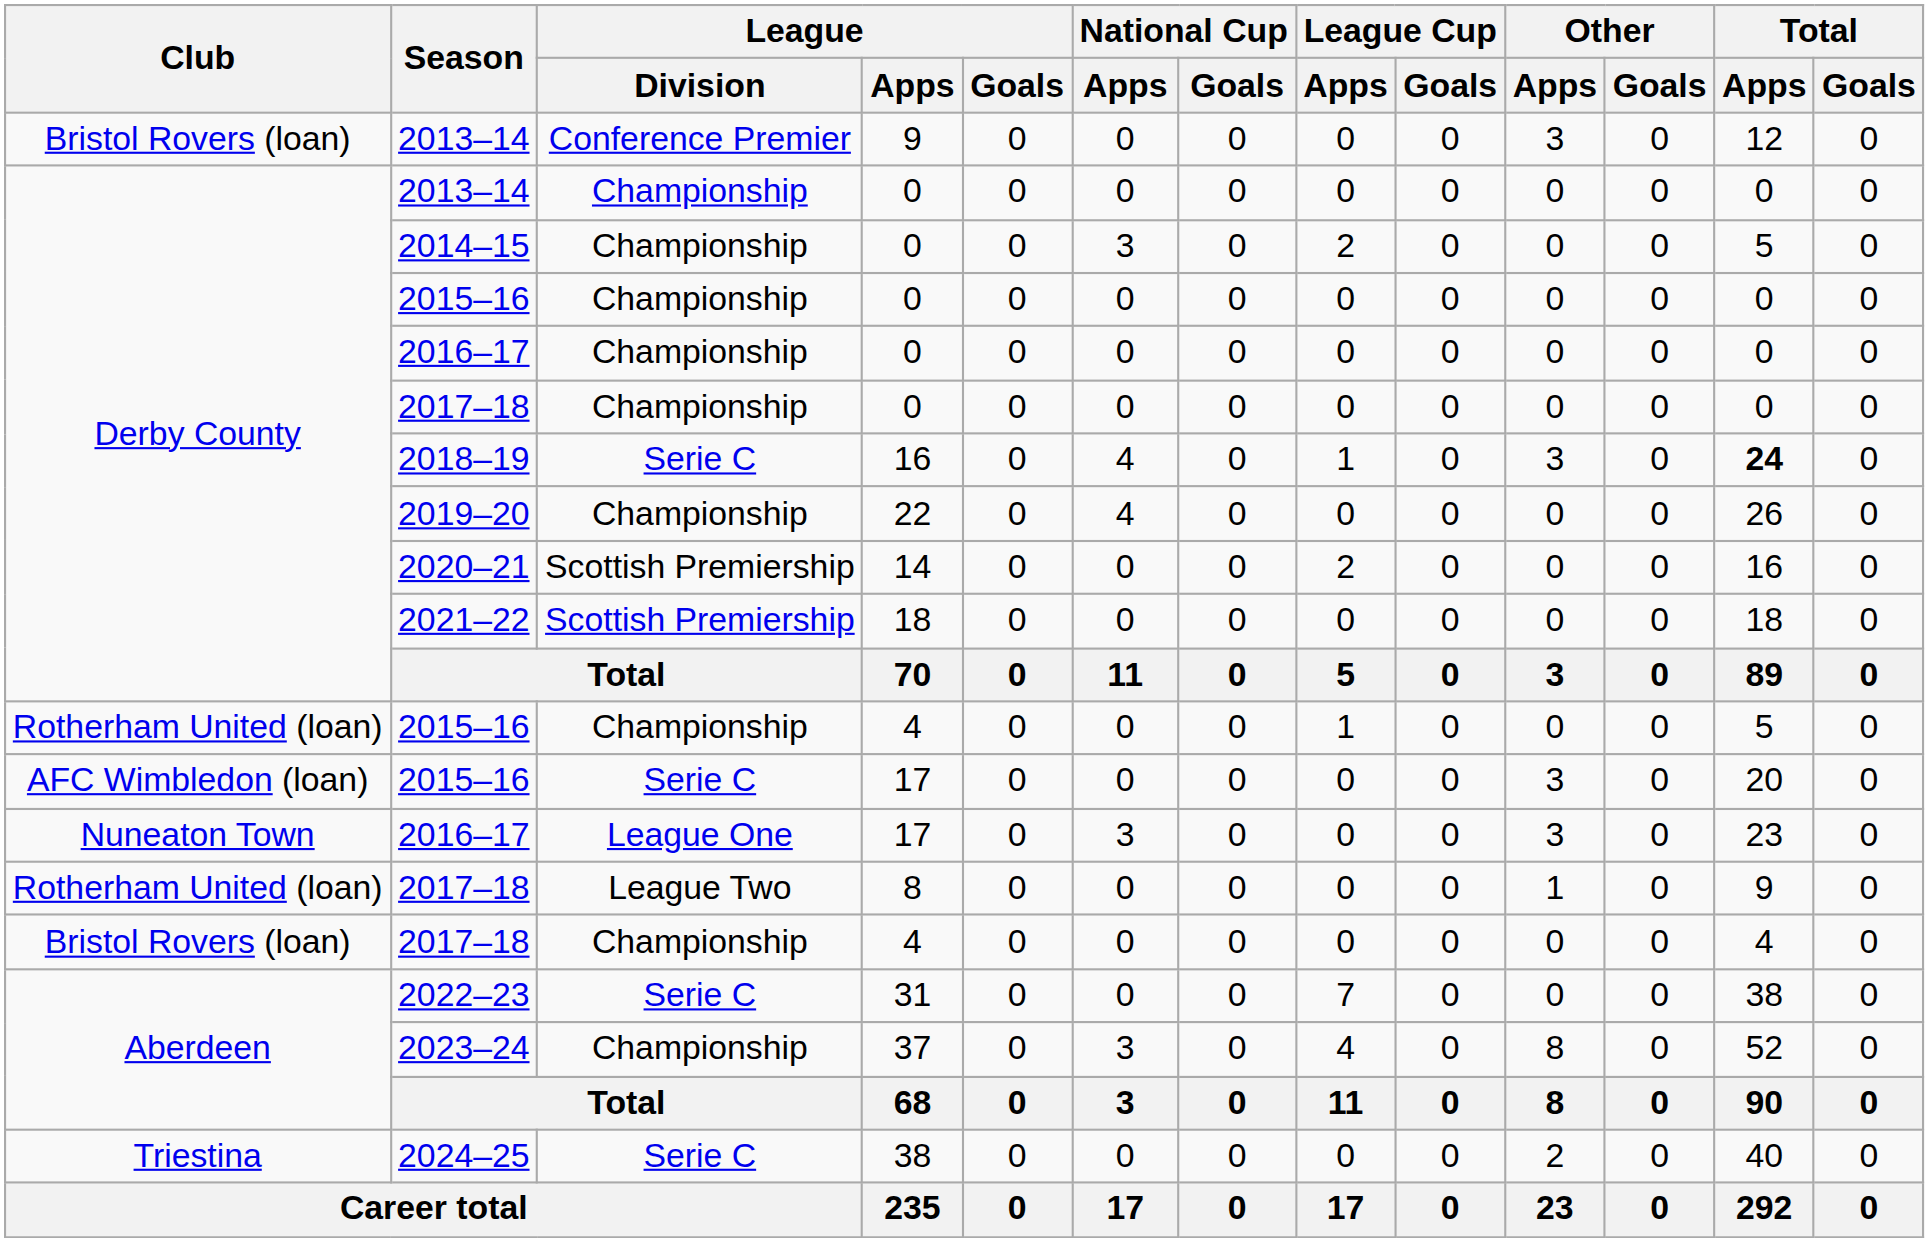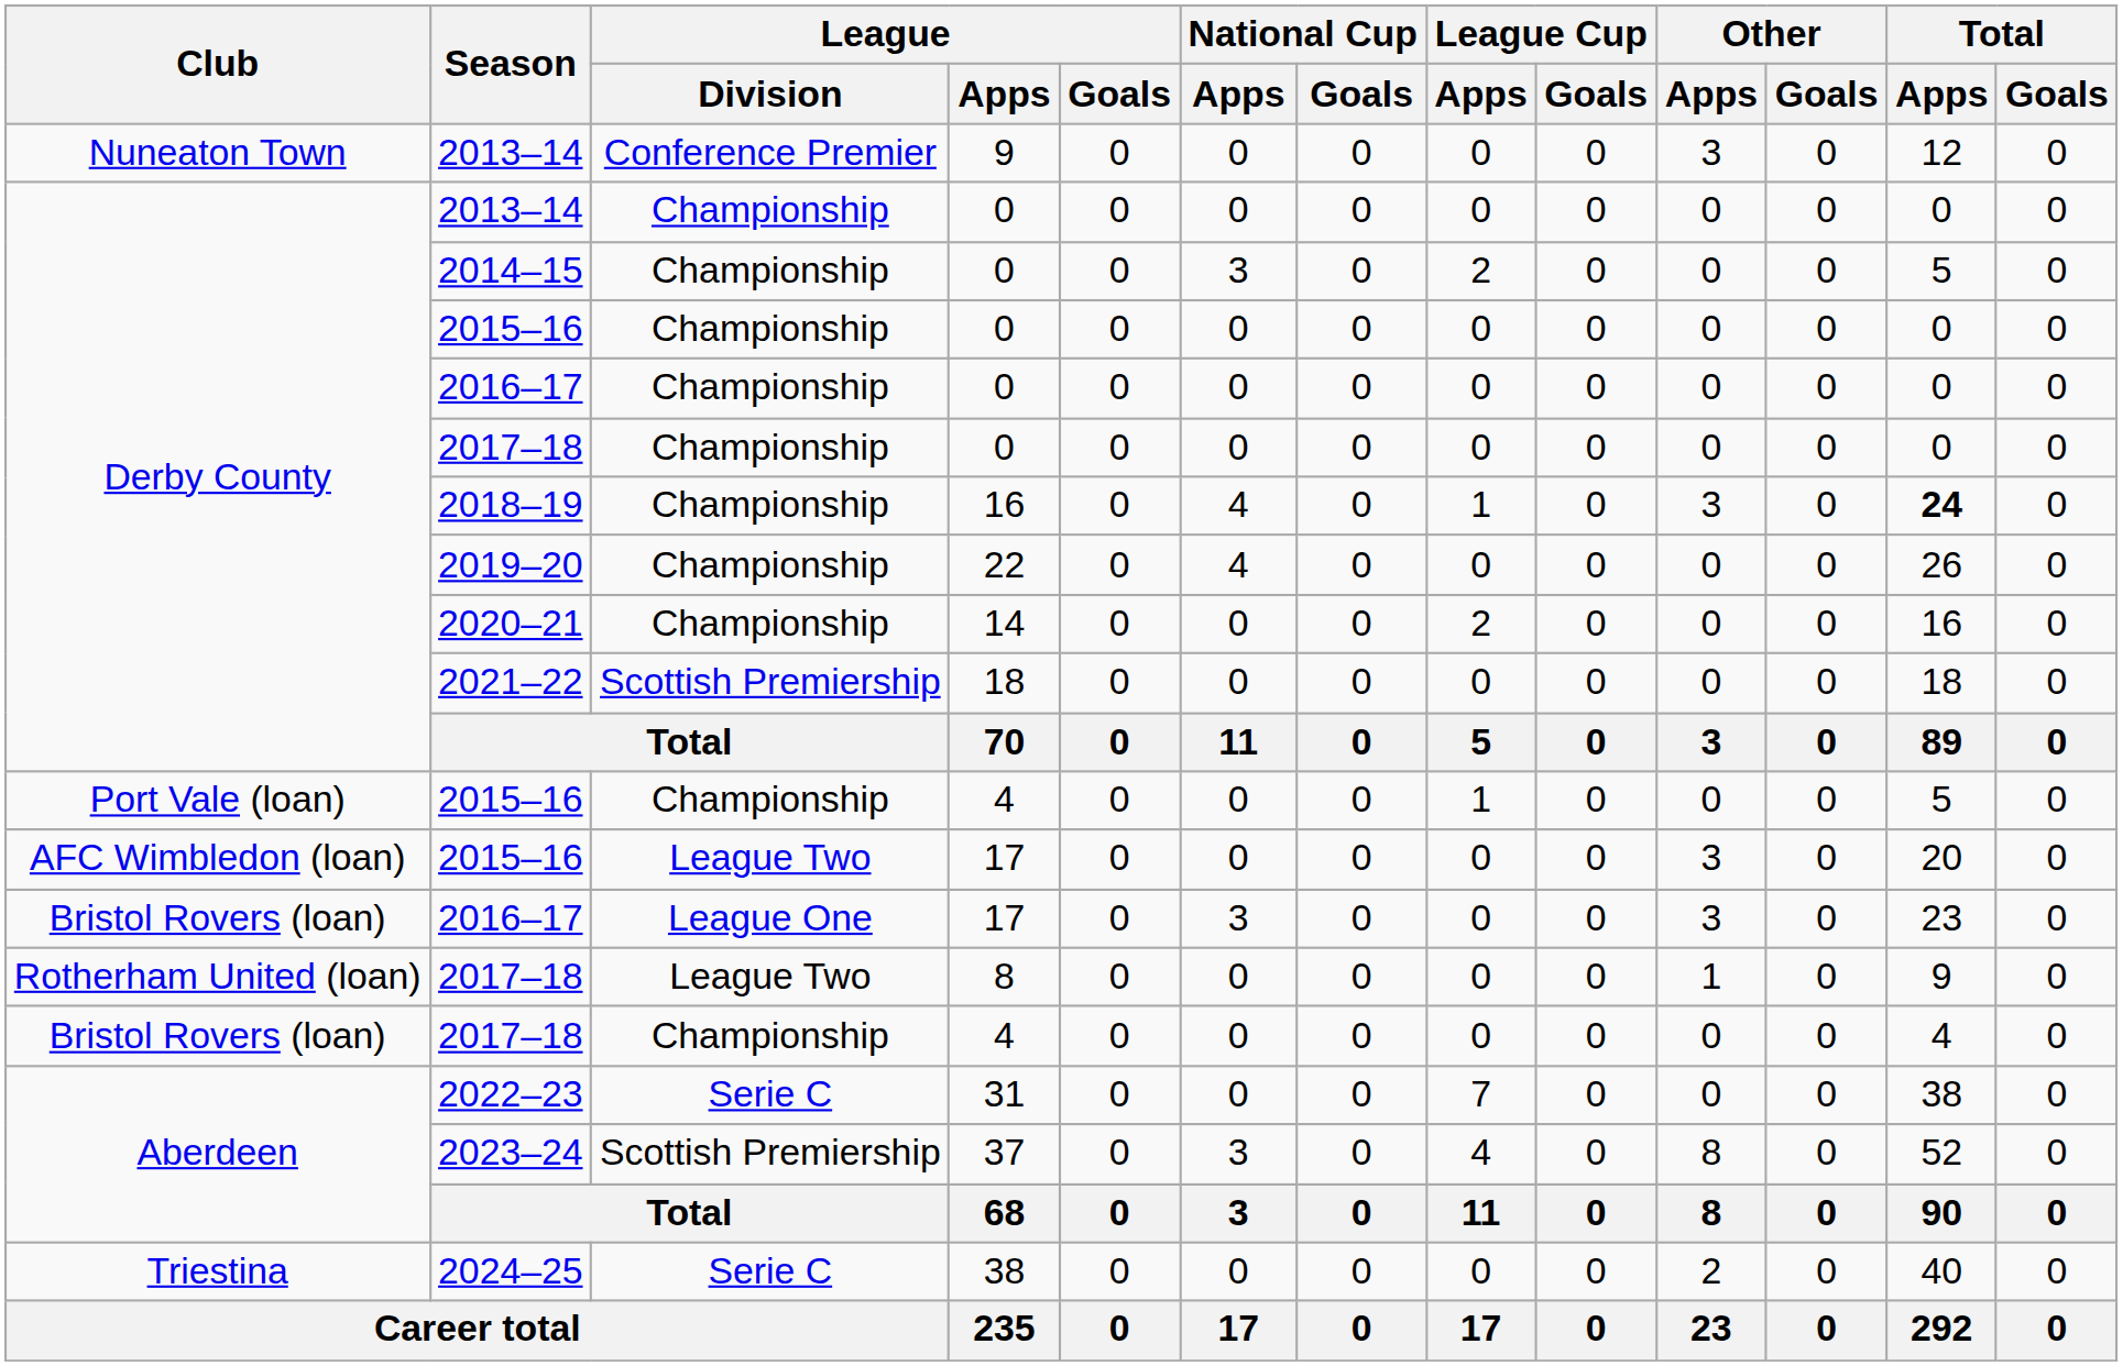2013–14 / 9 | Club: Bristol Rovers (loan) -> Nuneaton Town
2018–19 | League / Division: Serie C -> Championship
2020–21 | League / Division: Scottish Premiership -> Championship
2015–16 / 4 | Club: Rotherham United (loan) -> Port Vale (loan)
2015–16 / 17 | League / Division: Serie C -> League Two
2016–17 / 17 | Club: Nuneaton Town -> Bristol Rovers (loan)
2023–24 | League / Division: Championship -> Scottish Premiership
